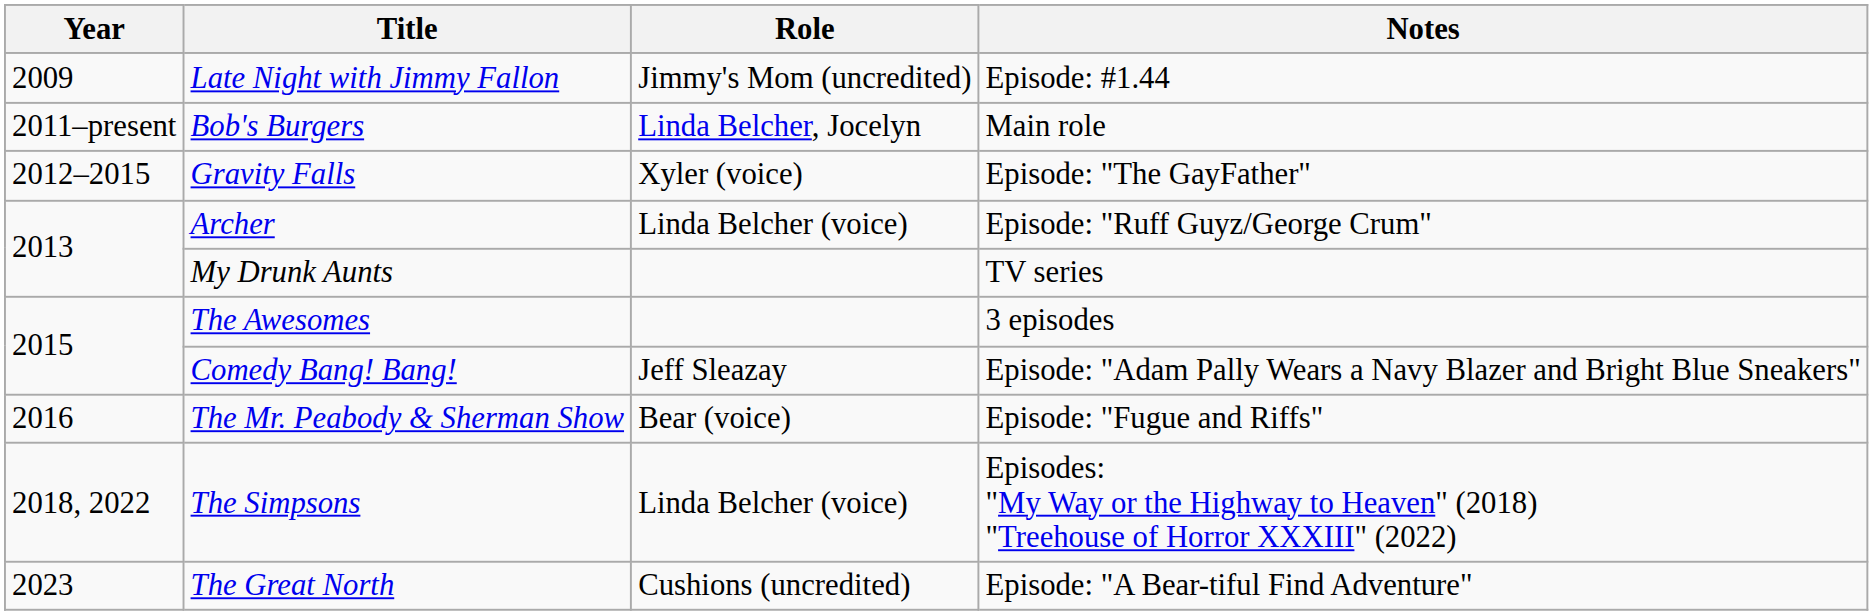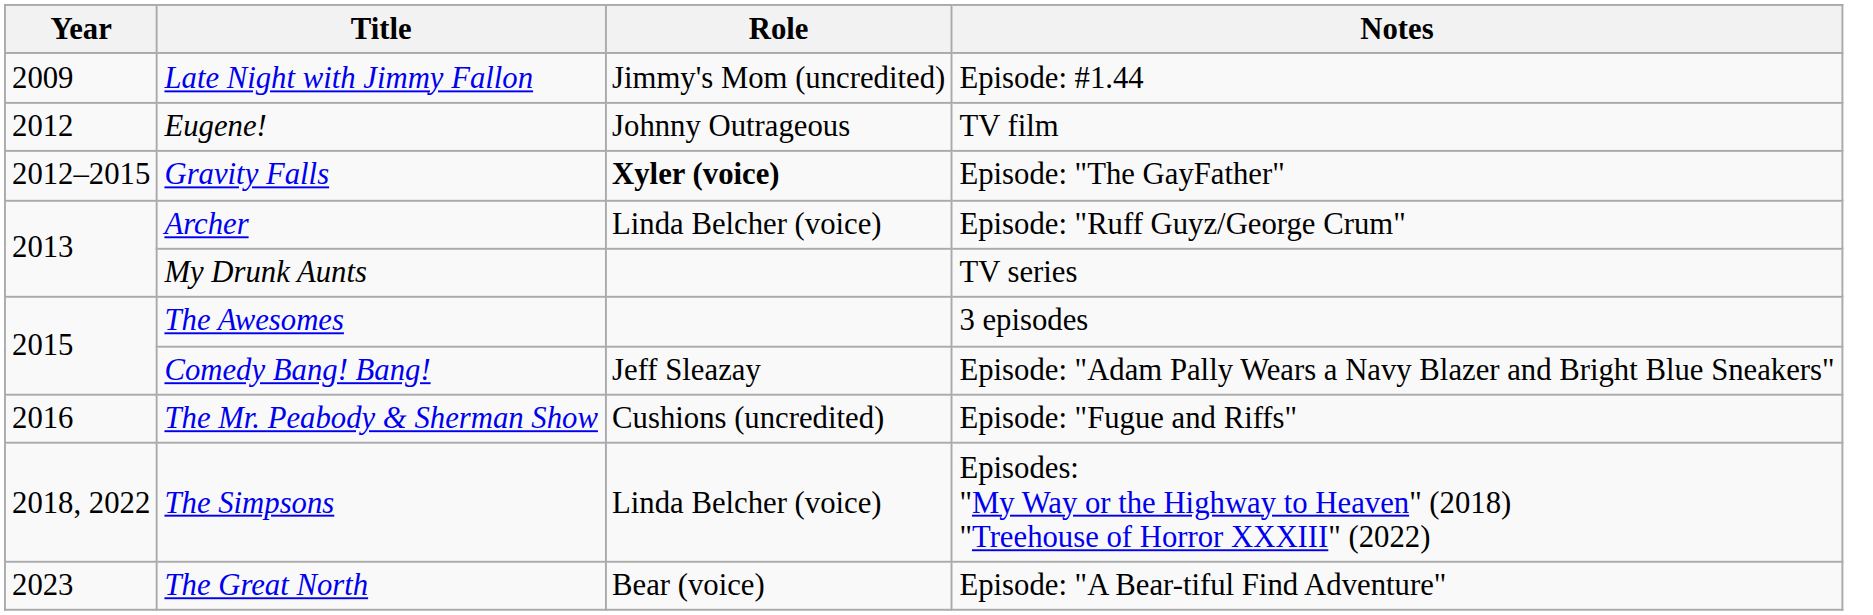- row: 2011–present | Bob's Burgers | Linda Belcher, Jocelyn | Main role
+ row: 2012 | Eugene! | Johnny Outrageous | TV film
Gravity Falls | Role: normal -> bold
The Mr. Peabody & Sherman Show | Role: Bear (voice) -> Cushions (uncredited)
The Great North | Role: Cushions (uncredited) -> Bear (voice)
